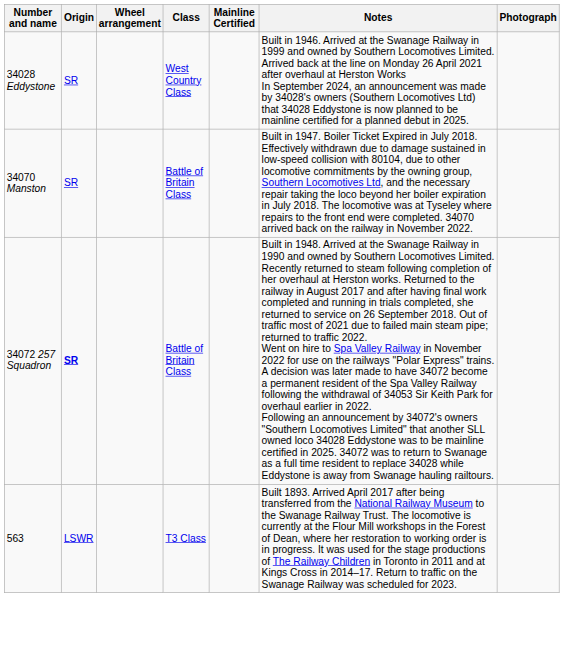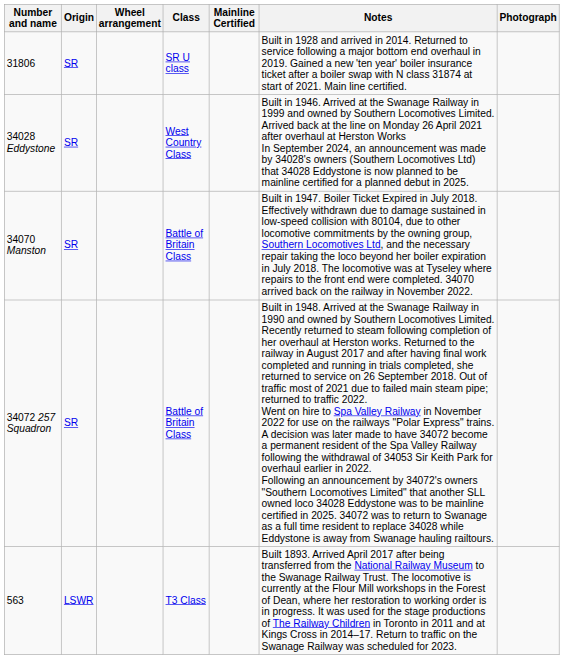+ row: 31806 | SR | SR U class | Built in 1928 and arrived in 2014. Returned to service following a major bottom end overhaul in 2019. Gained a new 'ten year' boiler insurance ticket after a boiler swap with N class 31874 at start of 2021. Main line certified.
34072 257 Squadron | Origin: bold -> normal
